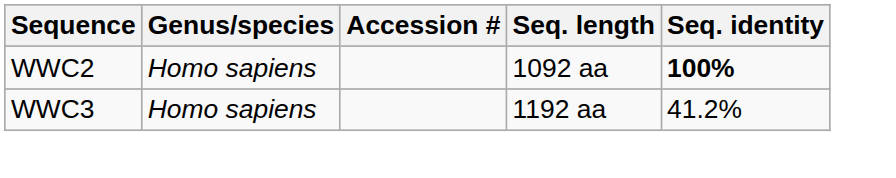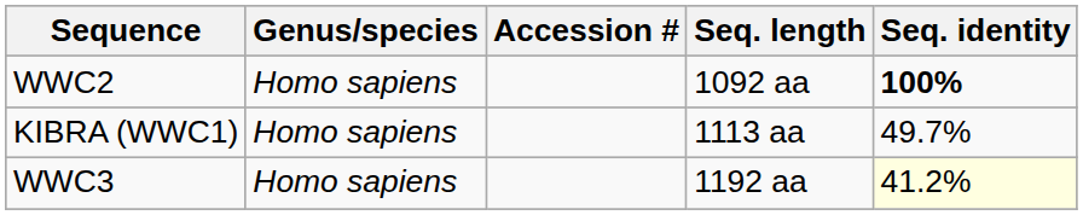+ row: KIBRA (WWC1) | Homo sapiens | 1113 aa | 49.7%
WWC3 | Seq. identity: no background -> lightyellow background
